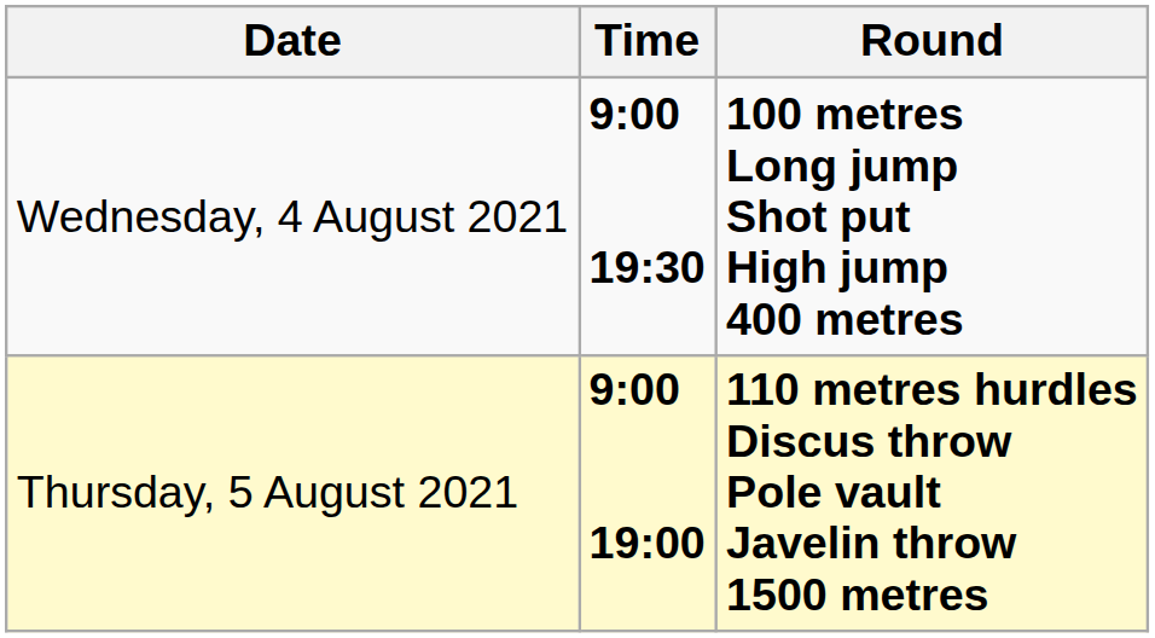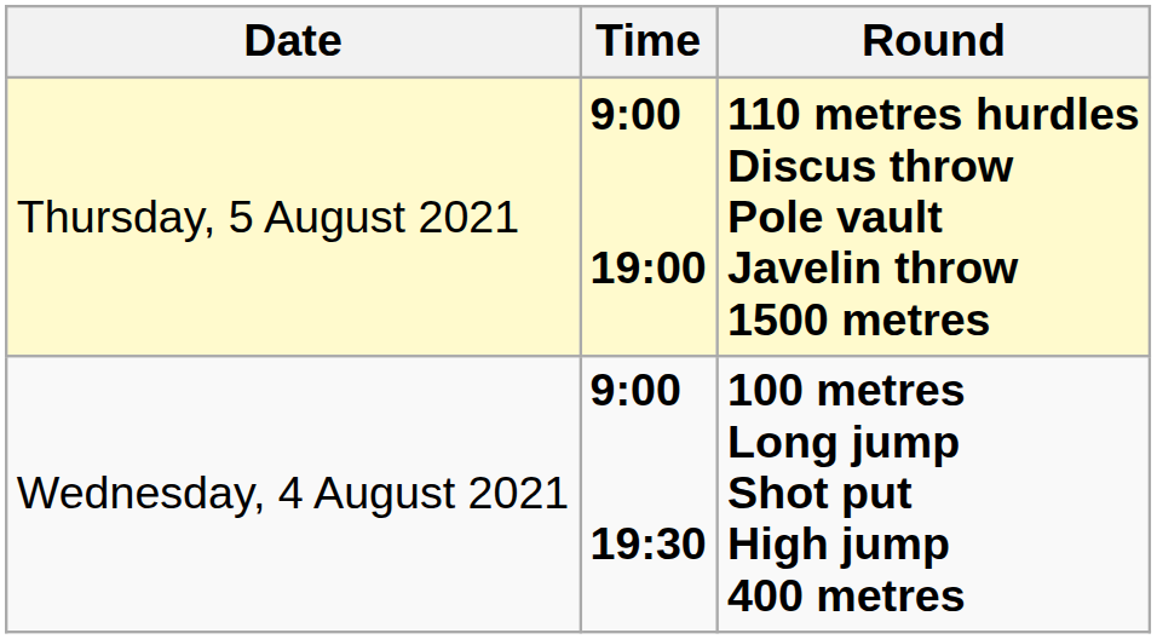rows swapped: Wednesday, 4 August 2021 <-> Thursday, 5 August 2021
